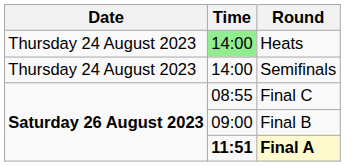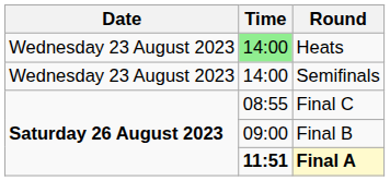Heats | Date: Thursday 24 August 2023 -> Wednesday 23 August 2023
Semifinals | Date: Thursday 24 August 2023 -> Wednesday 23 August 2023
